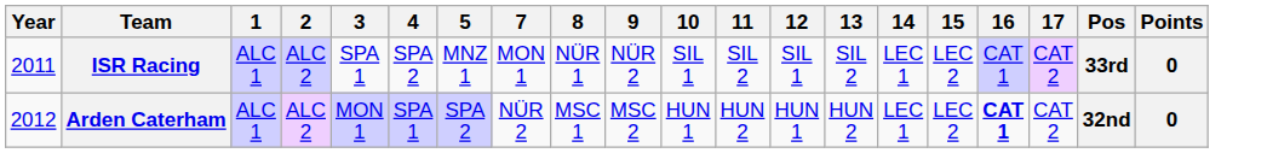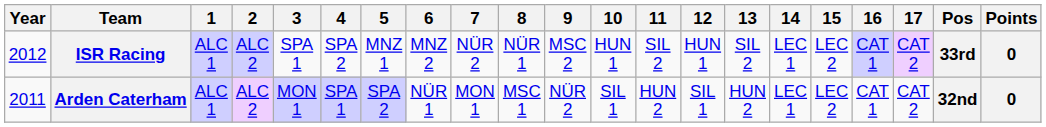+ column: 6 | MNZ 2 | NÜR 1
ISR Racing | Year: 2011 -> 2012
ISR Racing | 7: MON 1 -> NÜR 2
ISR Racing | 9: NÜR 2 -> MSC 2
ISR Racing | 10: SIL 1 -> HUN 1
ISR Racing | 12: SIL 1 -> HUN 1
Arden Caterham | Year: 2012 -> 2011
Arden Caterham | 7: NÜR 2 -> MON 1
Arden Caterham | 9: MSC 2 -> NÜR 2
Arden Caterham | 10: HUN 1 -> SIL 1
Arden Caterham | 12: HUN 1 -> SIL 1
Arden Caterham | 16: bold -> normal
